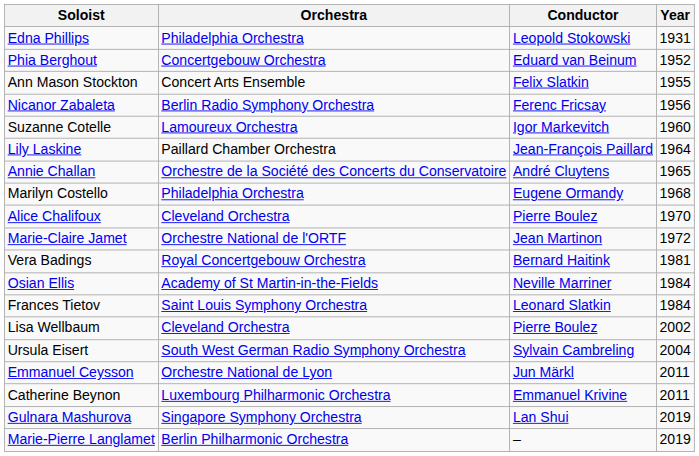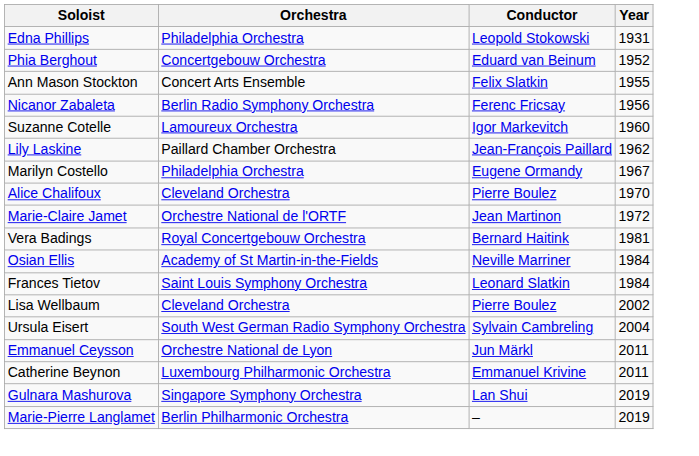Lily Laskine | Year: 1964 -> 1962
- row: Annie Challan | Orchestre de la Société des Concerts du Conservatoire | André Cluytens | 1965
Marilyn Costello | Year: 1968 -> 1967
